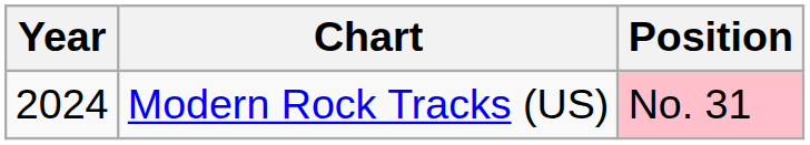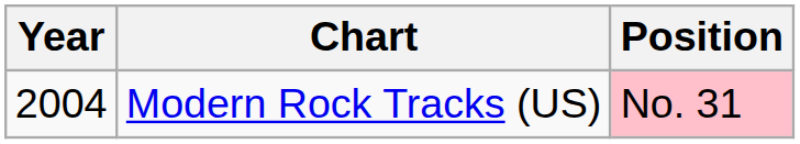Modern Rock Tracks (US) | Year: 2024 -> 2004
